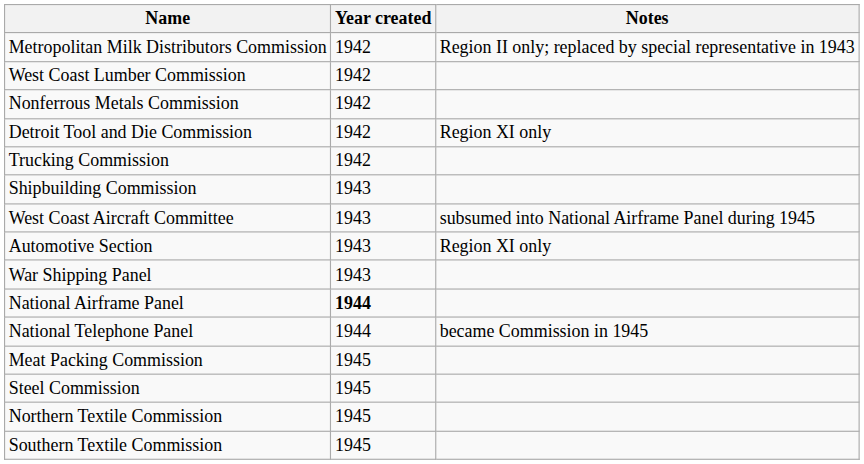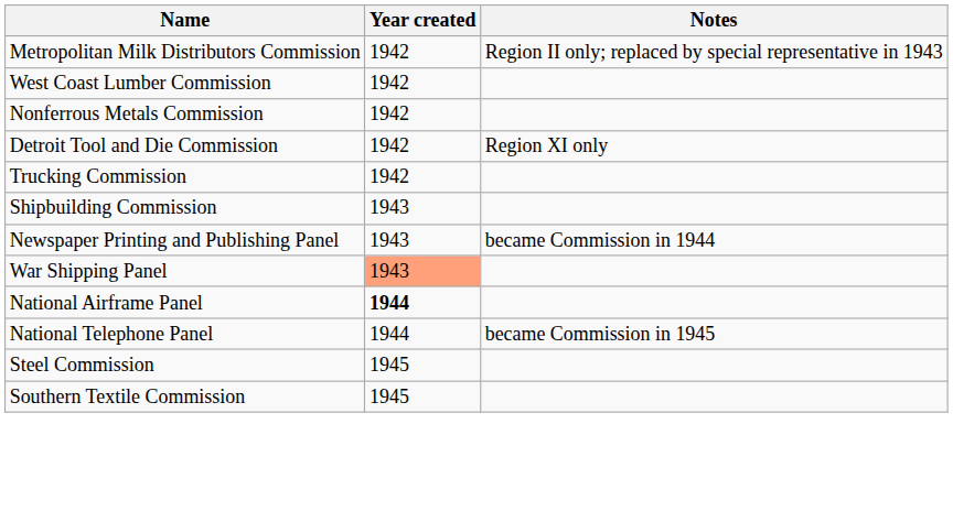+ row: Newspaper Printing and Publishing Panel | 1943 | became Commission in 1944
- row: West Coast Aircraft Committee | 1943 | subsumed into National Airframe Panel during 1945
- row: Automotive Section | 1943 | Region XI only
War Shipping Panel | Year created: no background -> lightsalmon background
- row: Meat Packing Commission | 1945
- row: Northern Textile Commission | 1945
